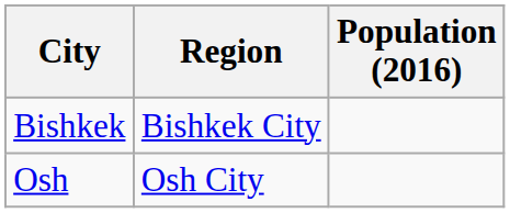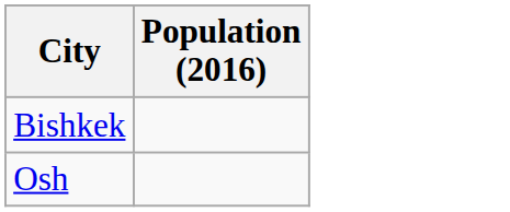- column: Region | Bishkek City | Osh City
